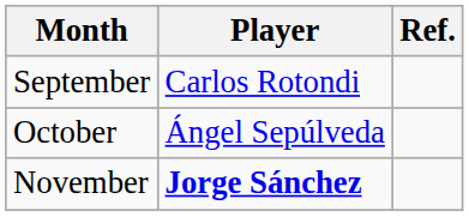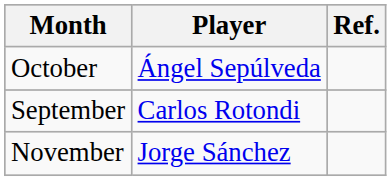rows swapped: September <-> October
November | Player: bold -> normal
